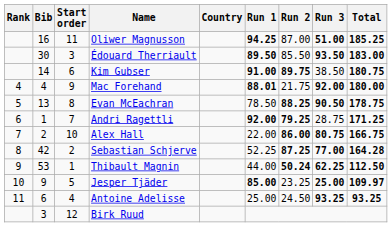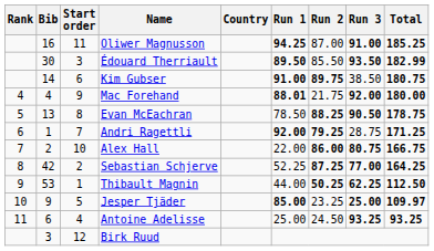Oliwer Magnusson | Run 3: 51.00 -> 91.00
Édouard Therriault | Total: 183.00 -> 182.99
Sebastian Schjerve | Total: 164.28 -> 164.25
Thibault Magnin | Run 2: 50.24 -> 50.25
